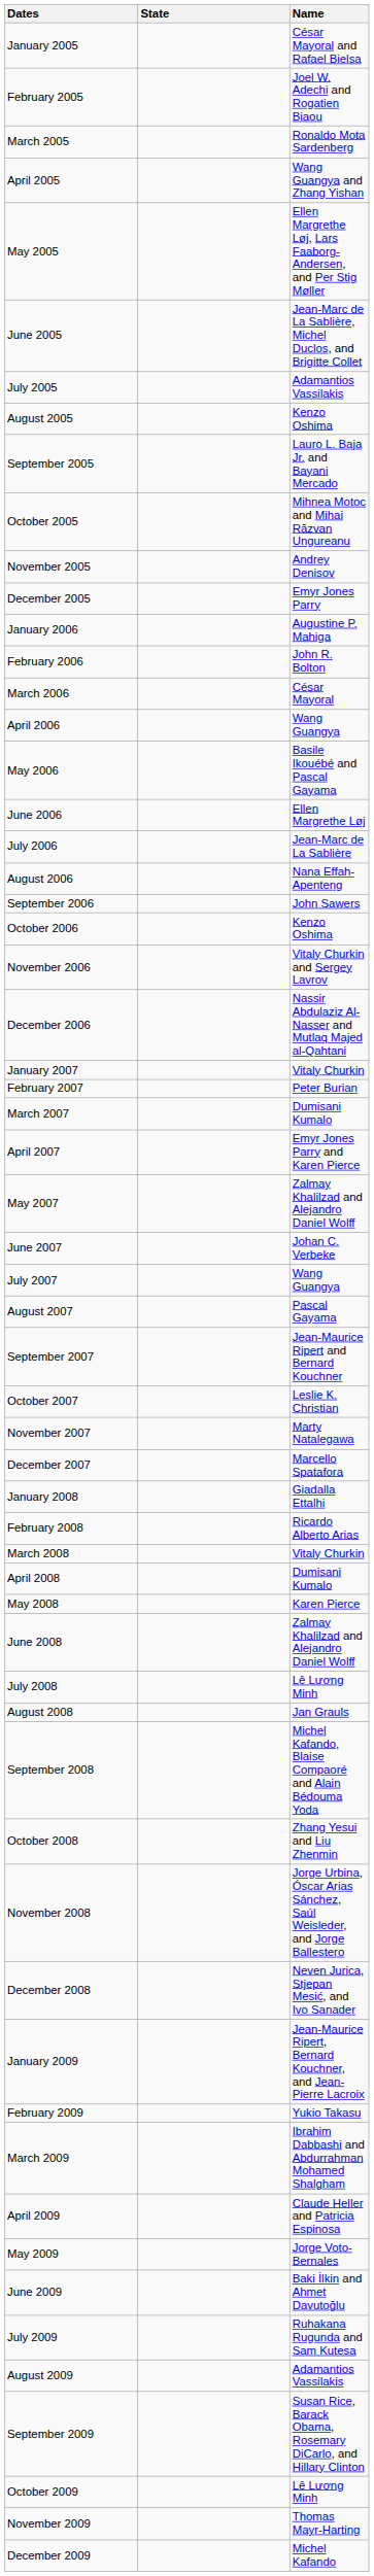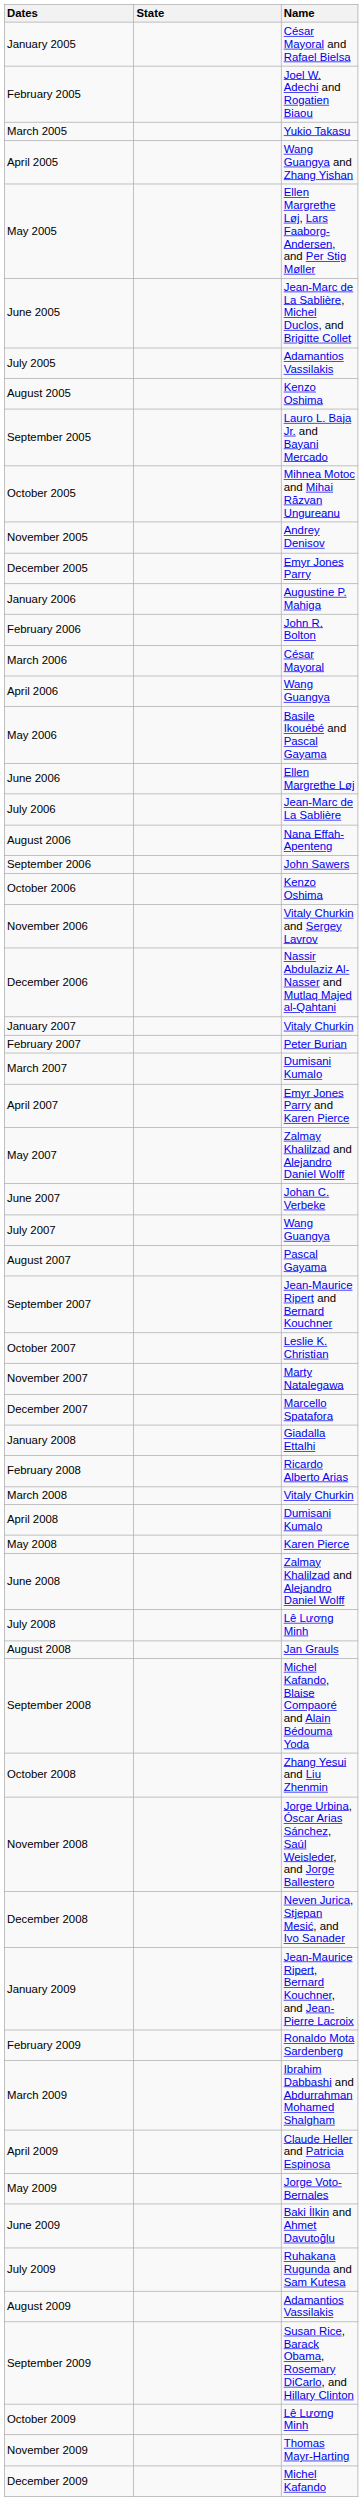March 2005 | Name: Ronaldo Mota Sardenberg -> Yukio Takasu
February 2009 | Name: Yukio Takasu -> Ronaldo Mota Sardenberg
